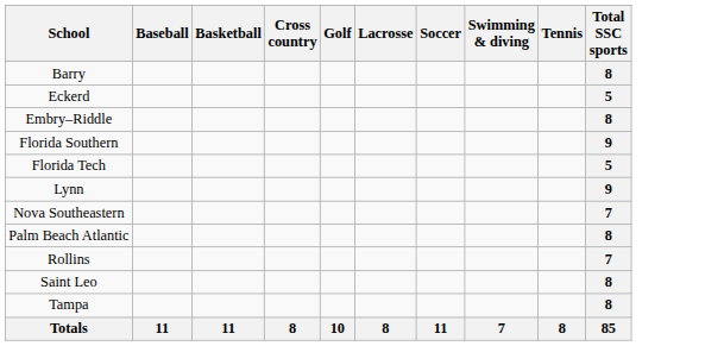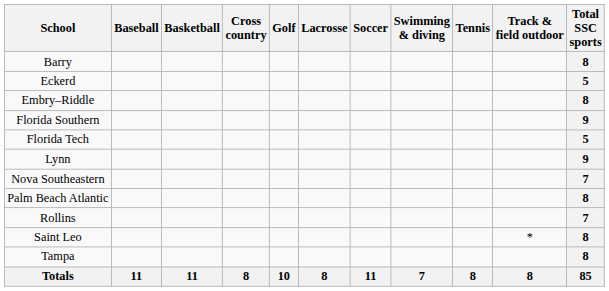+ column: Track & field outdoor | * | 8
